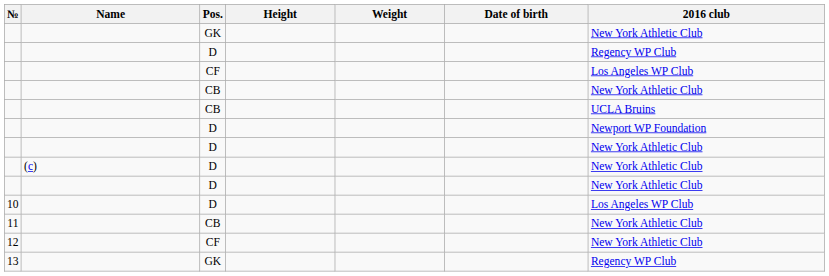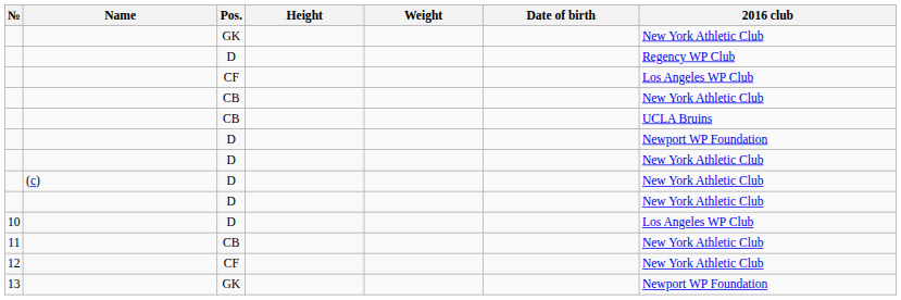13 | 2016 club: Regency WP Club -> Newport WP Foundation
